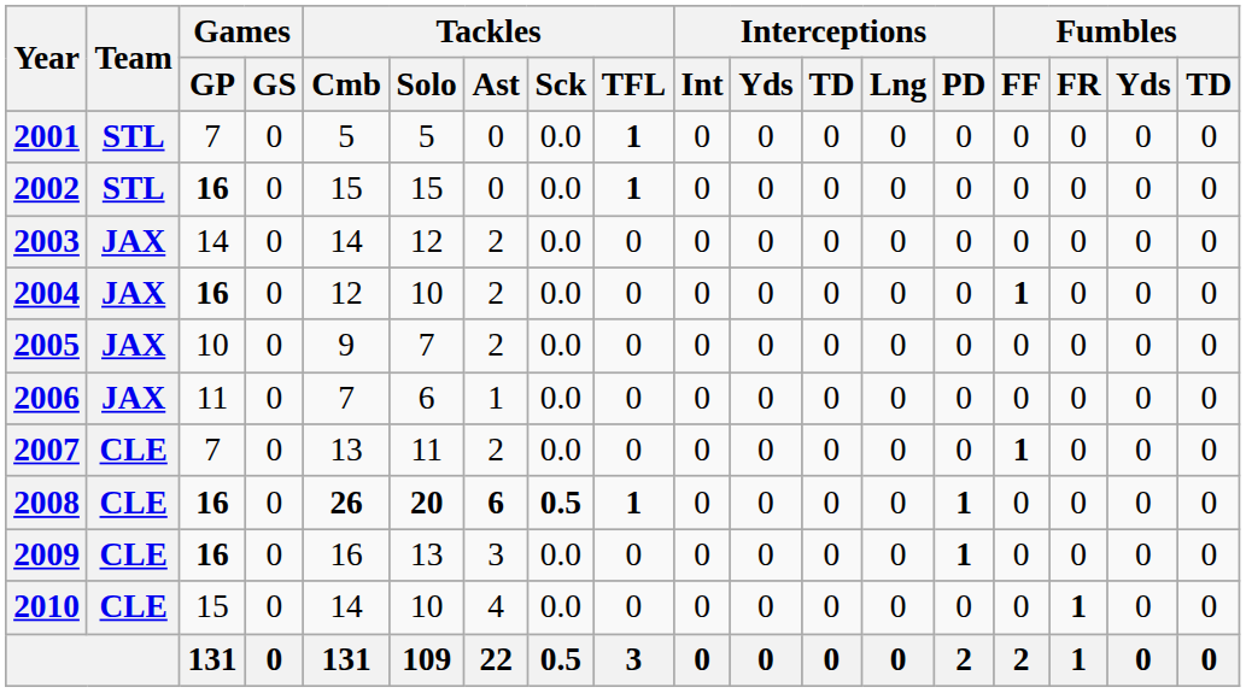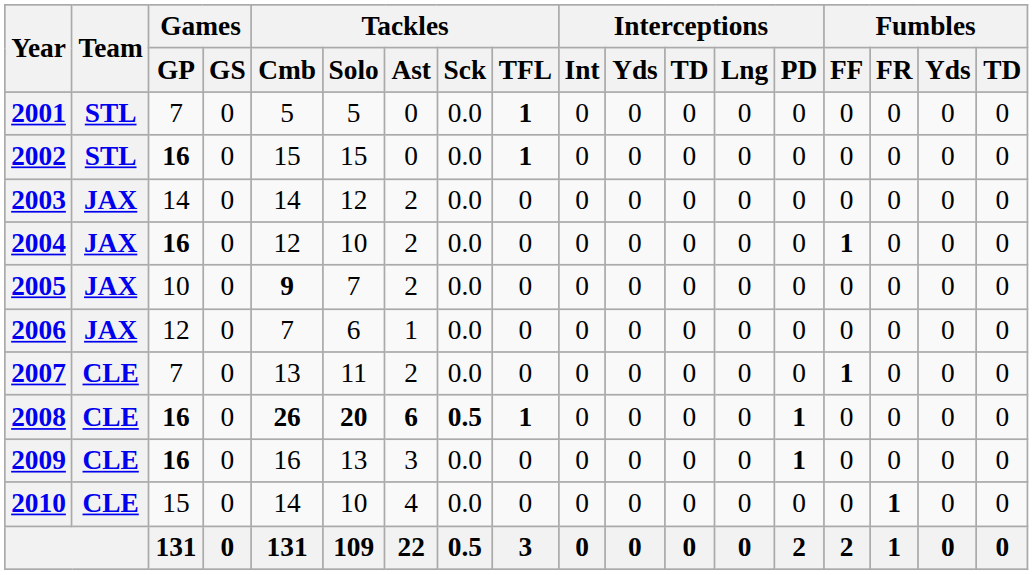2005 | Tackles / Cmb: normal -> bold
2006 | Games / GP: 11 -> 12
